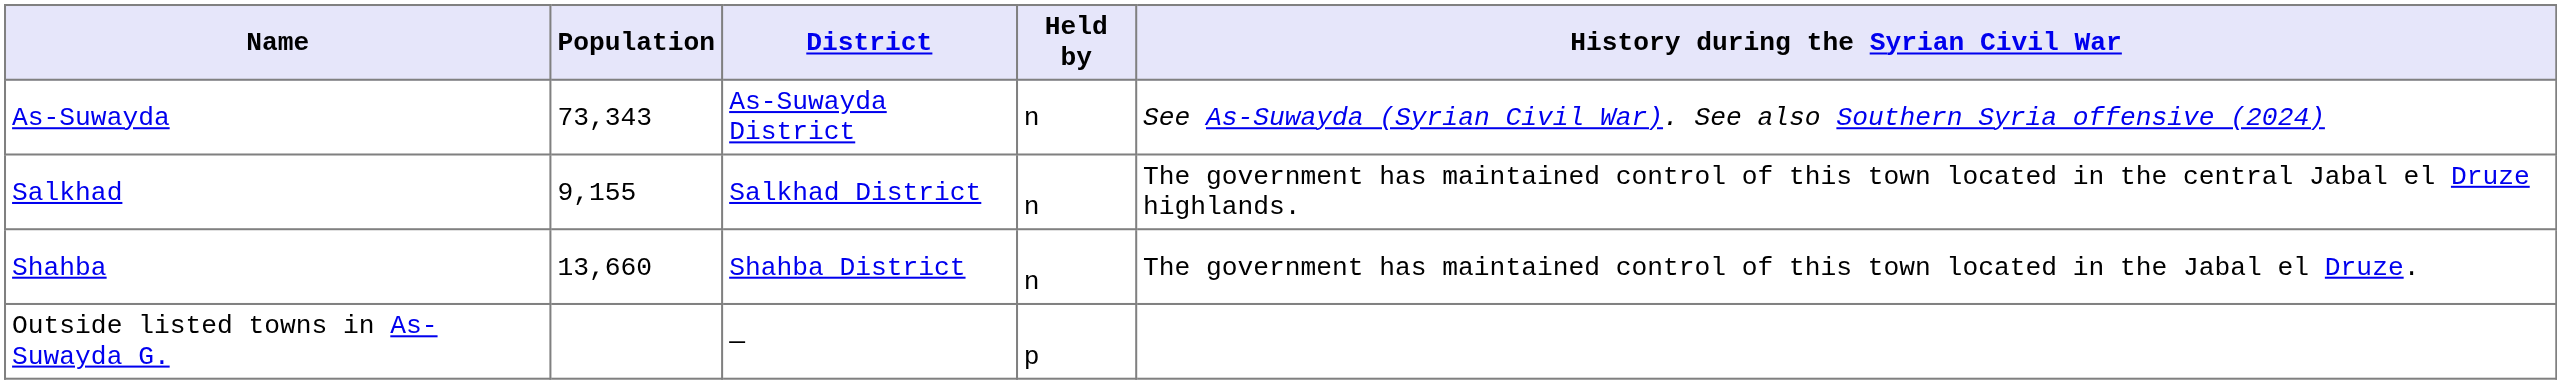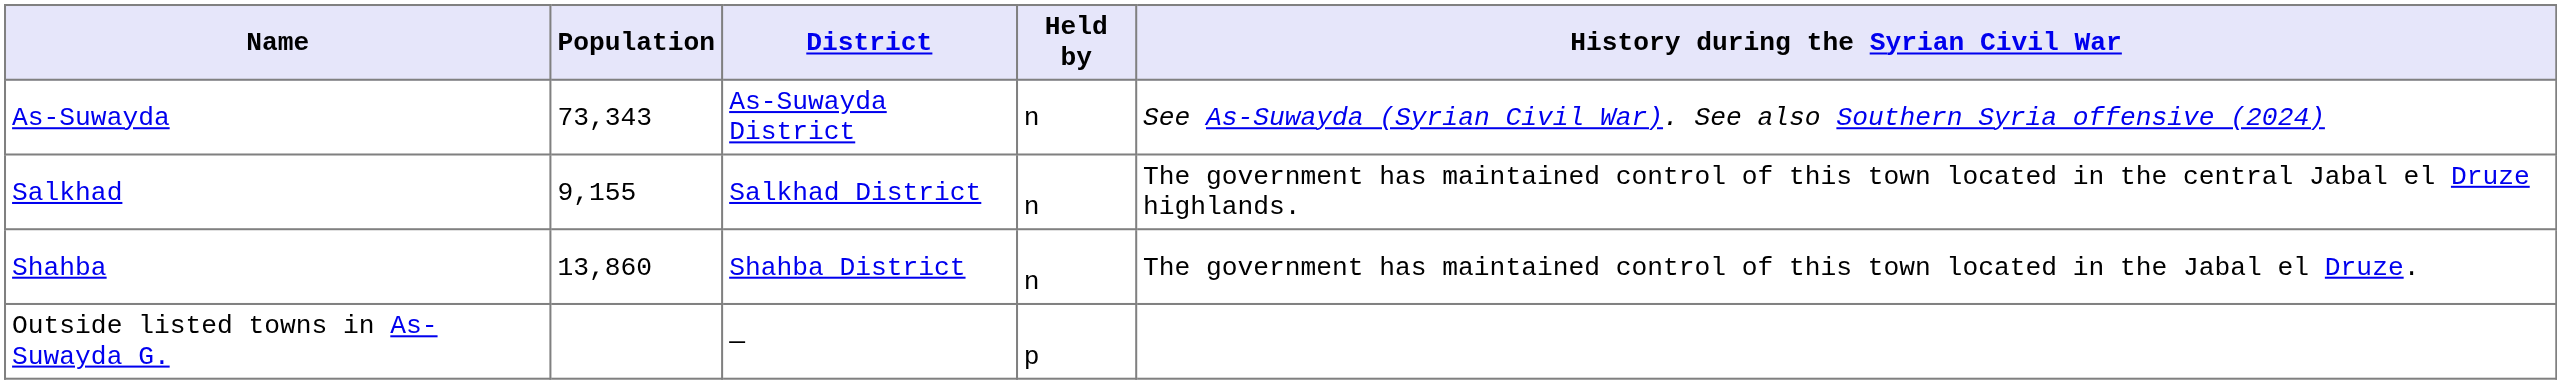Shahba | Population: 13,660 -> 13,860
